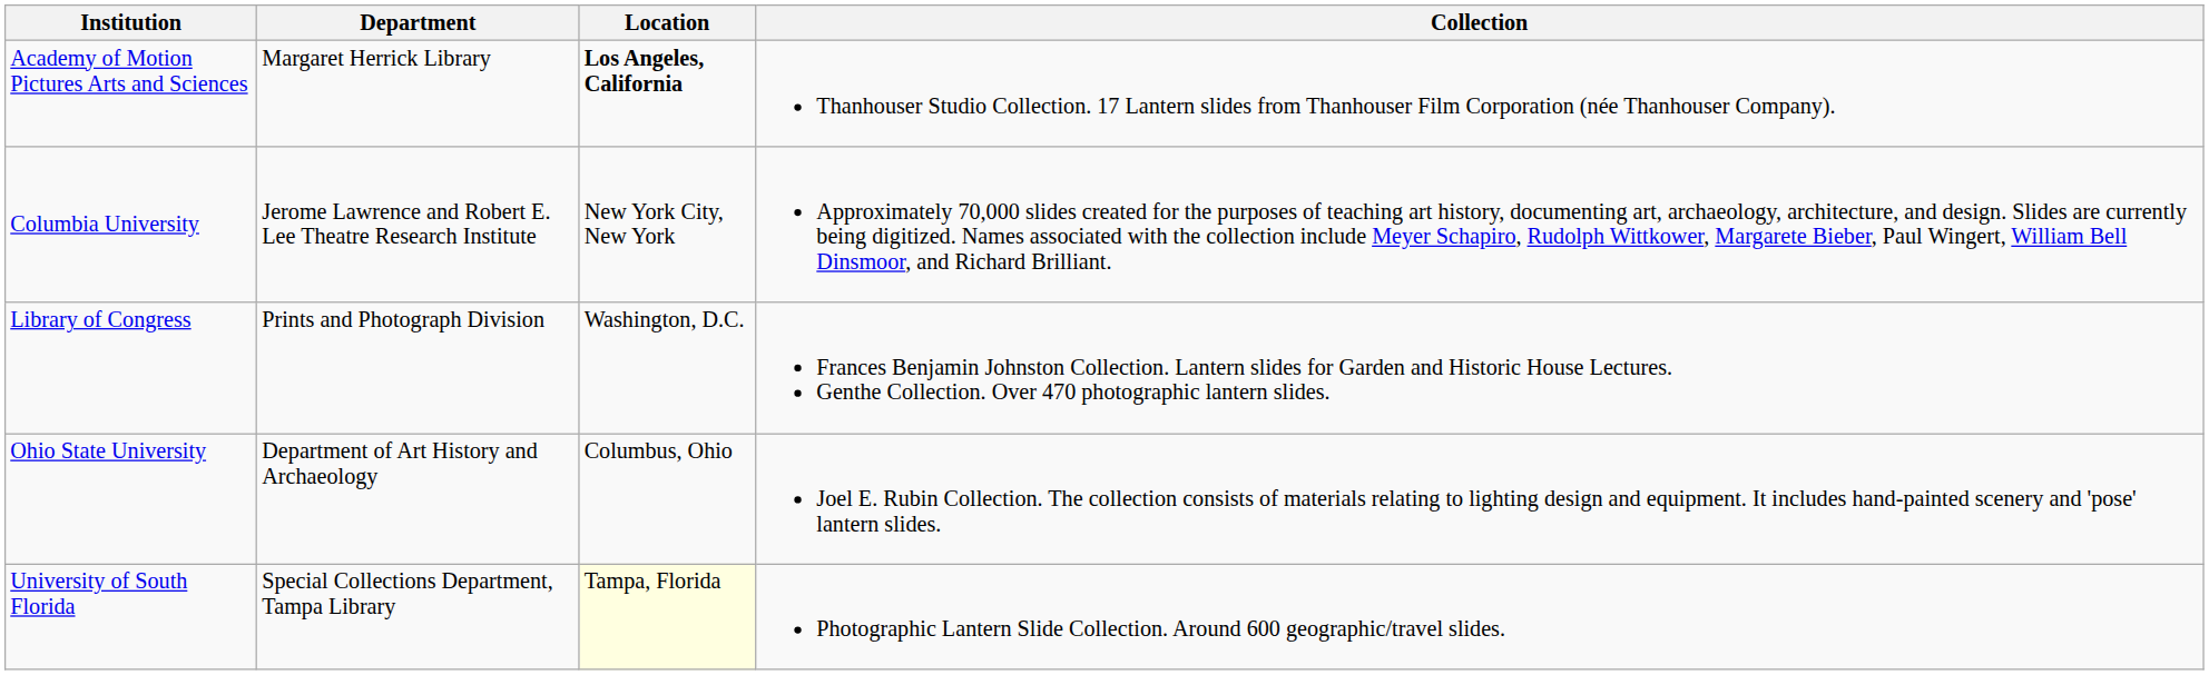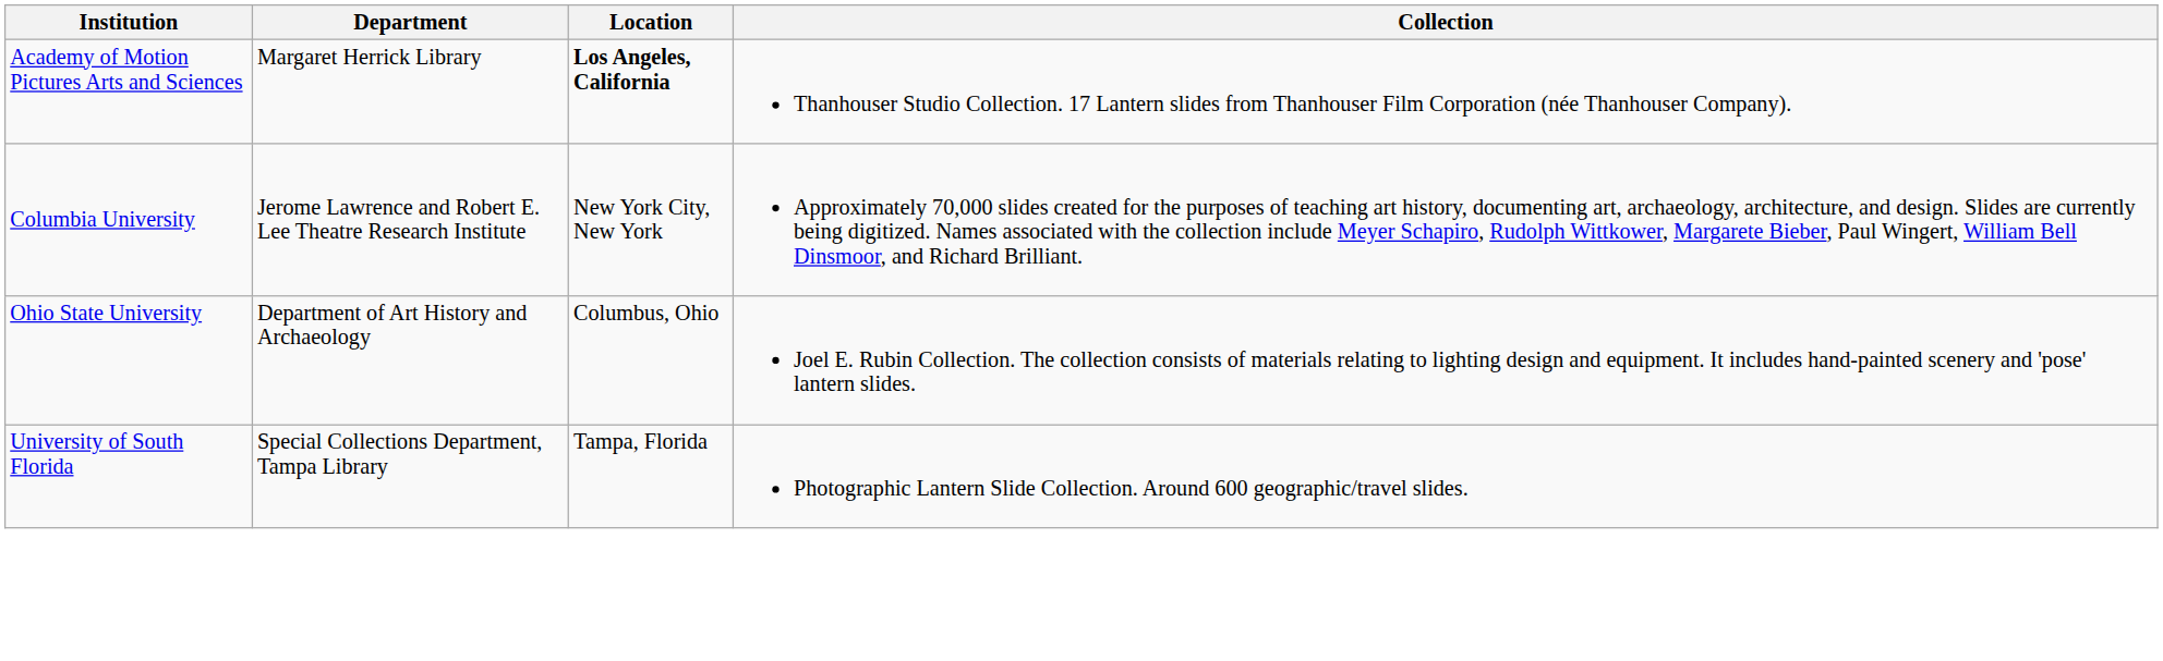- row: Library of Congress | Prints and Photograph Division | Washington, D.C. | Frances Benjamin Johnston Collection. Lantern slides for Garden and Historic House Lectures. Genthe Collection. Over 470 photographic lantern slides.
University of South Florida | Location: lightyellow background -> no background
